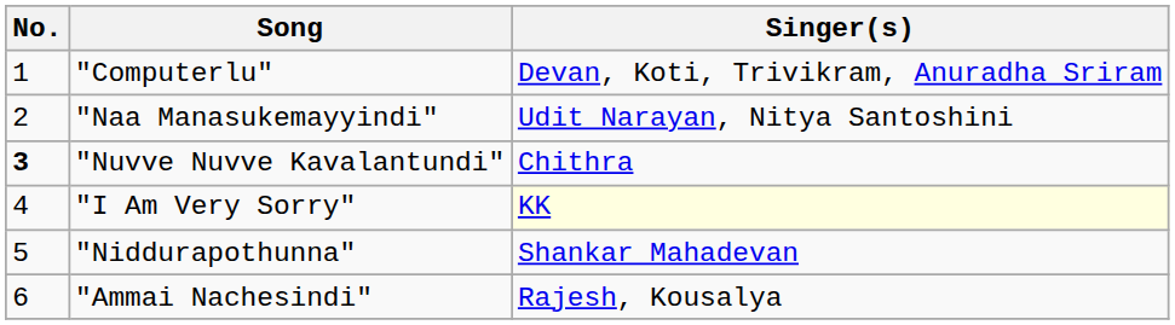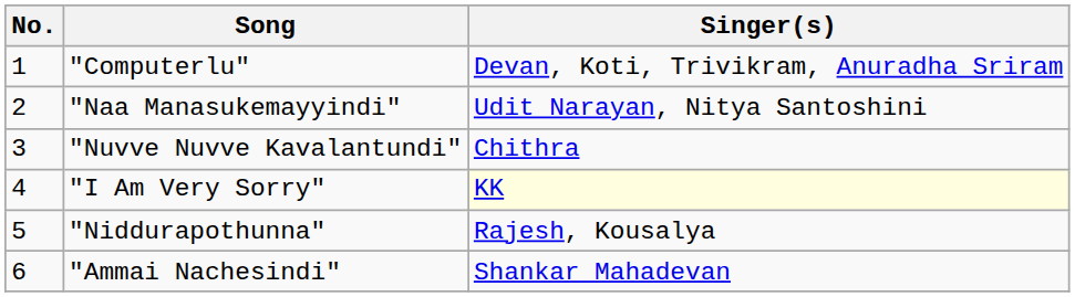"Nuvve Nuvve Kavalantundi" | No.: bold -> normal
"Niddurapothunna" | Singer(s): Shankar Mahadevan -> Rajesh, Kousalya
"Ammai Nachesindi" | Singer(s): Rajesh, Kousalya -> Shankar Mahadevan
